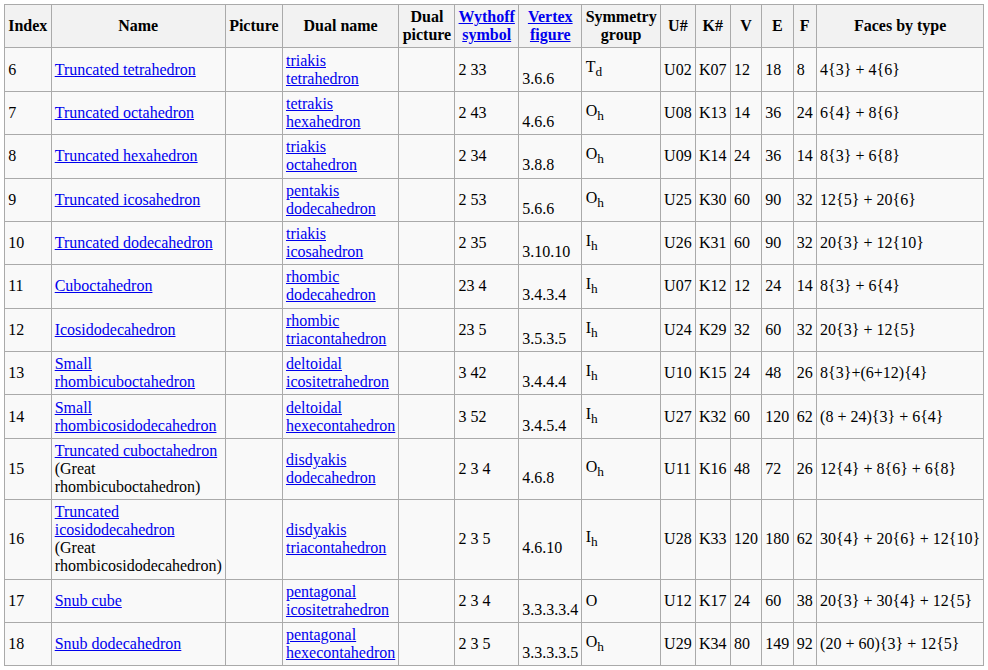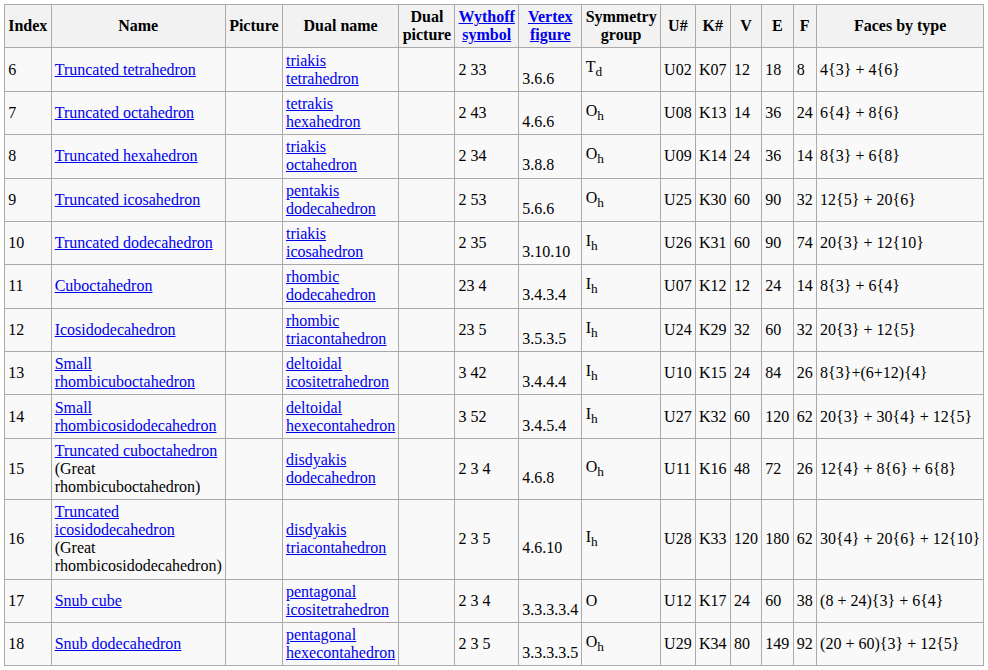Truncated dodecahedron | F: 32 -> 74
Small rhombicuboctahedron | E: 48 -> 84
Small rhombicosidodecahedron | Faces by type: (8 + 24){3} + 6{4} -> 20{3} + 30{4} + 12{5}
Snub cube | Faces by type: 20{3} + 30{4} + 12{5} -> (8 + 24){3} + 6{4}
